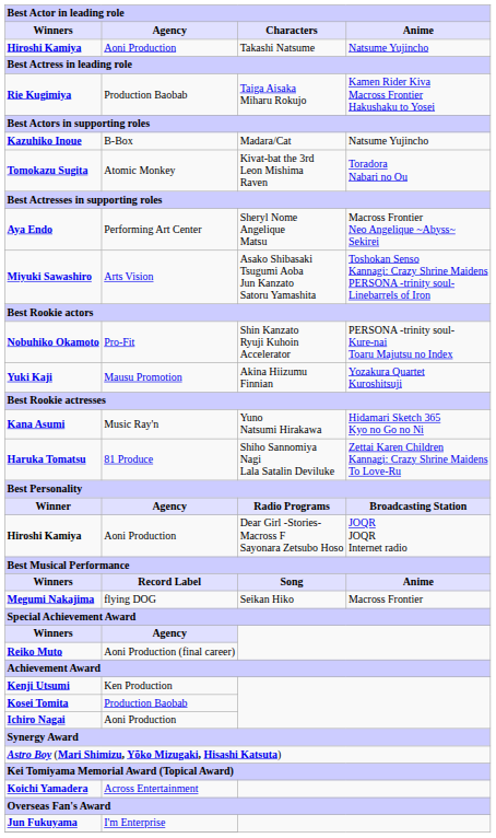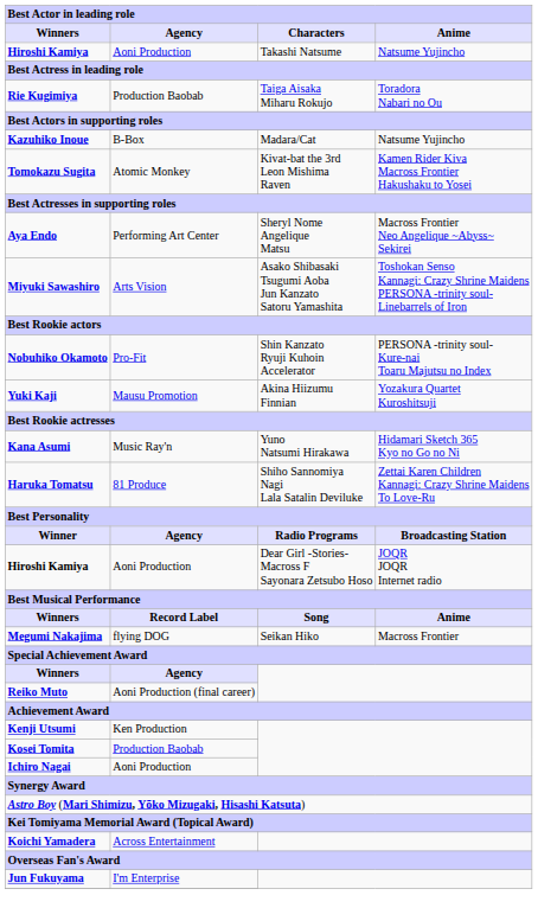Rie Kugimiya | Anime: Kamen Rider Kiva Macross Frontier Hakushaku to Yosei -> Toradora Nabari no Ou
Tomokazu Sugita | Anime: Toradora Nabari no Ou -> Kamen Rider Kiva Macross Frontier Hakushaku to Yosei
